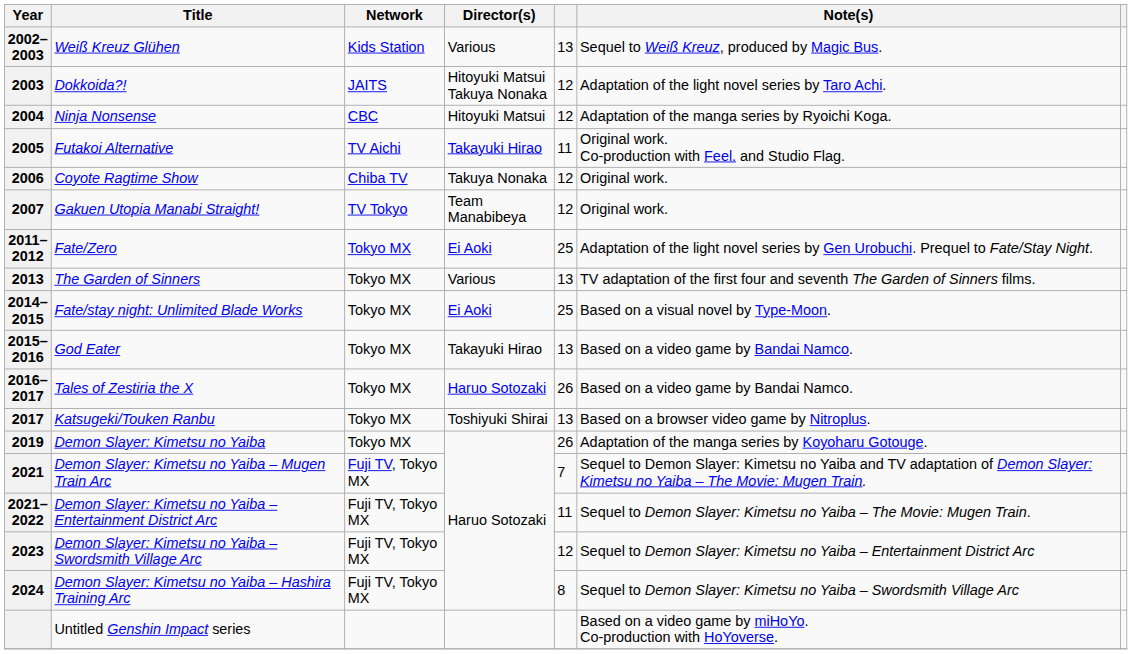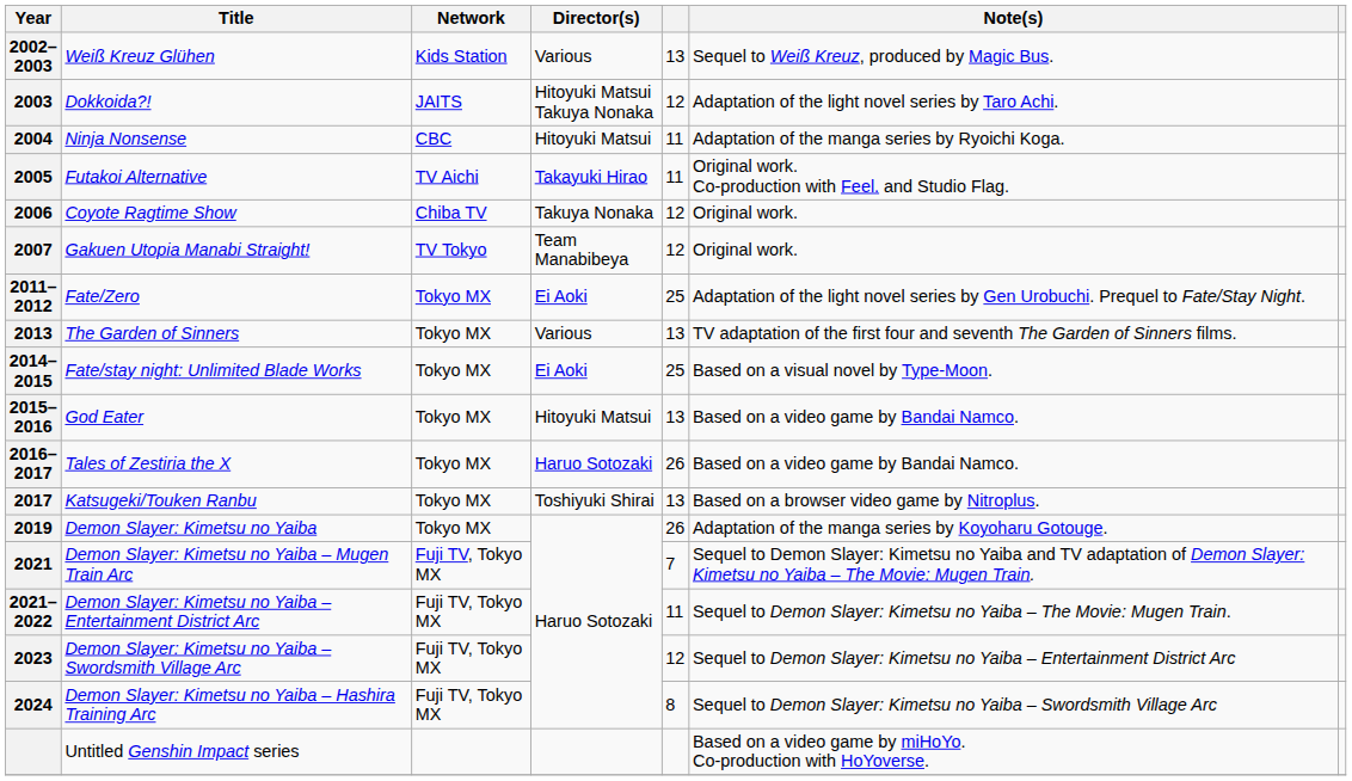Ninja Nonsense | column 5: 12 -> 11
God Eater | Director(s): Takayuki Hirao -> Hitoyuki Matsui
